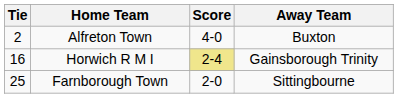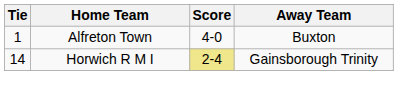Alfreton Town | Tie: 2 -> 1
Horwich R M I | Tie: 16 -> 14
- row: 25 | Farnborough Town | 2-0 | Sittingbourne
